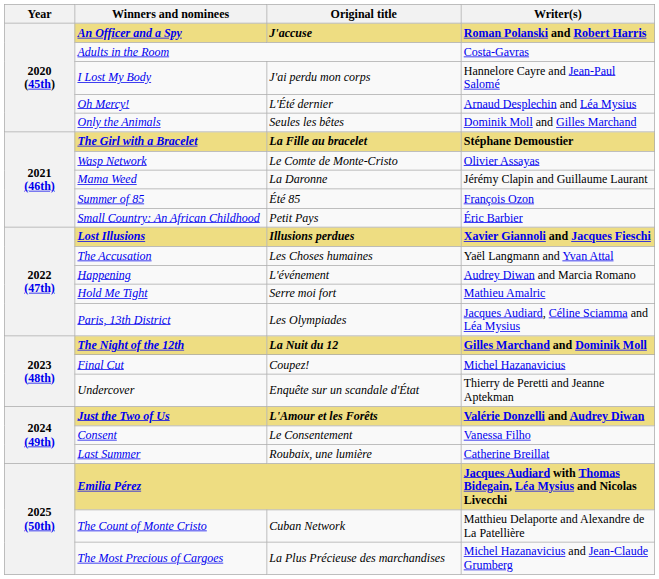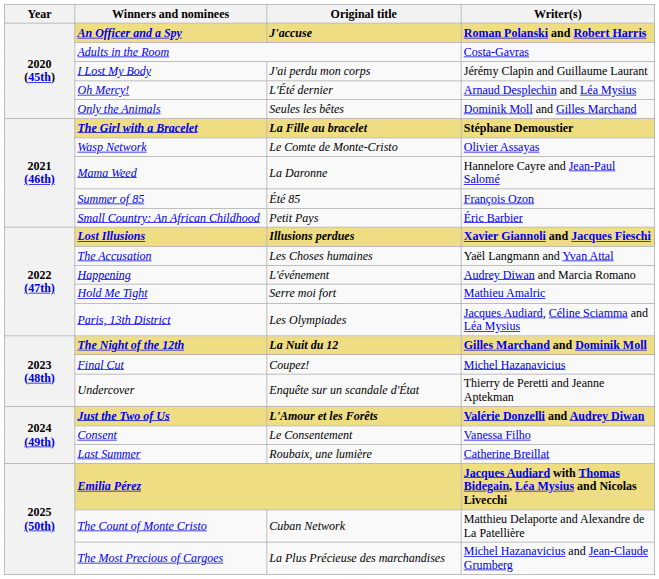I Lost My Body | Writer(s): Hannelore Cayre and Jean-Paul Salomé -> Jérémy Clapin and Guillaume Laurant
Mama Weed | Writer(s): Jérémy Clapin and Guillaume Laurant -> Hannelore Cayre and Jean-Paul Salomé
